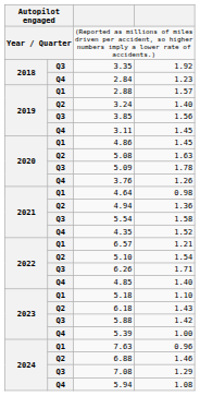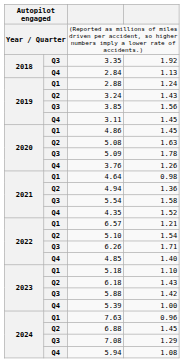2.84 | column 4: 1.23 -> 1.13
2.88 | column 4: 1.57 -> 1.24
3.24 | column 4: 1.40 -> 1.43
6.88 | column 4: 1.46 -> 1.45
